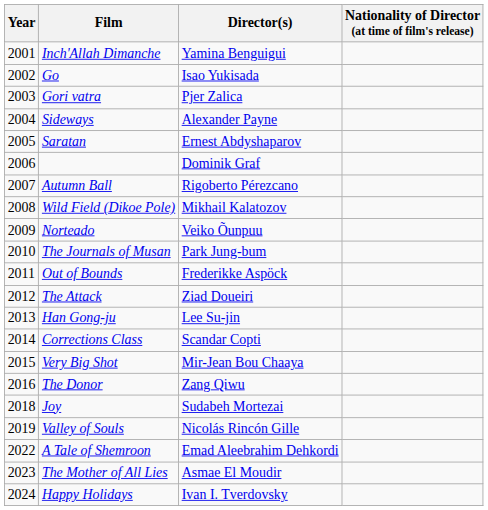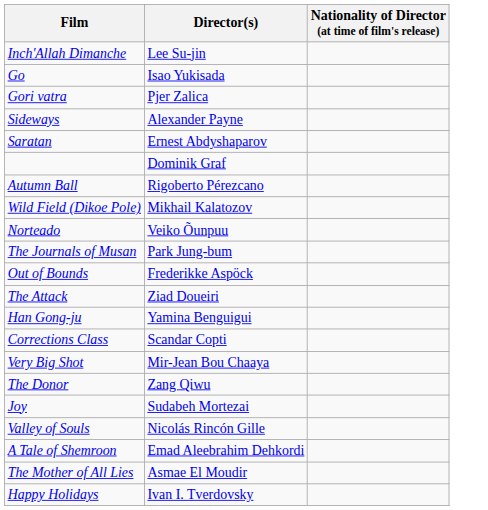- column: Year | 2001 | 2002 | 2003 | 2004 | 2005 | 2006 | 2007 | 2008 | 2009 | 2010 | 2011 | 2012 | 2013 | 2014 | 2015 | 2016 | 2018 | 2019 | 2022 | 2023 | 2024
Inch'Allah Dimanche | Director(s): Yamina Benguigui -> Lee Su-jin
Han Gong-ju | Director(s): Lee Su-jin -> Yamina Benguigui
